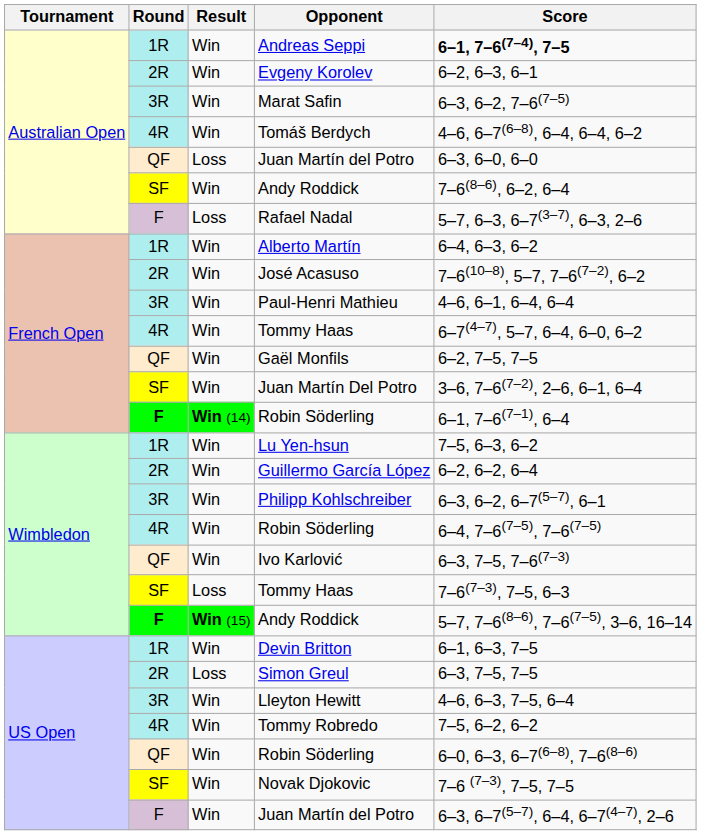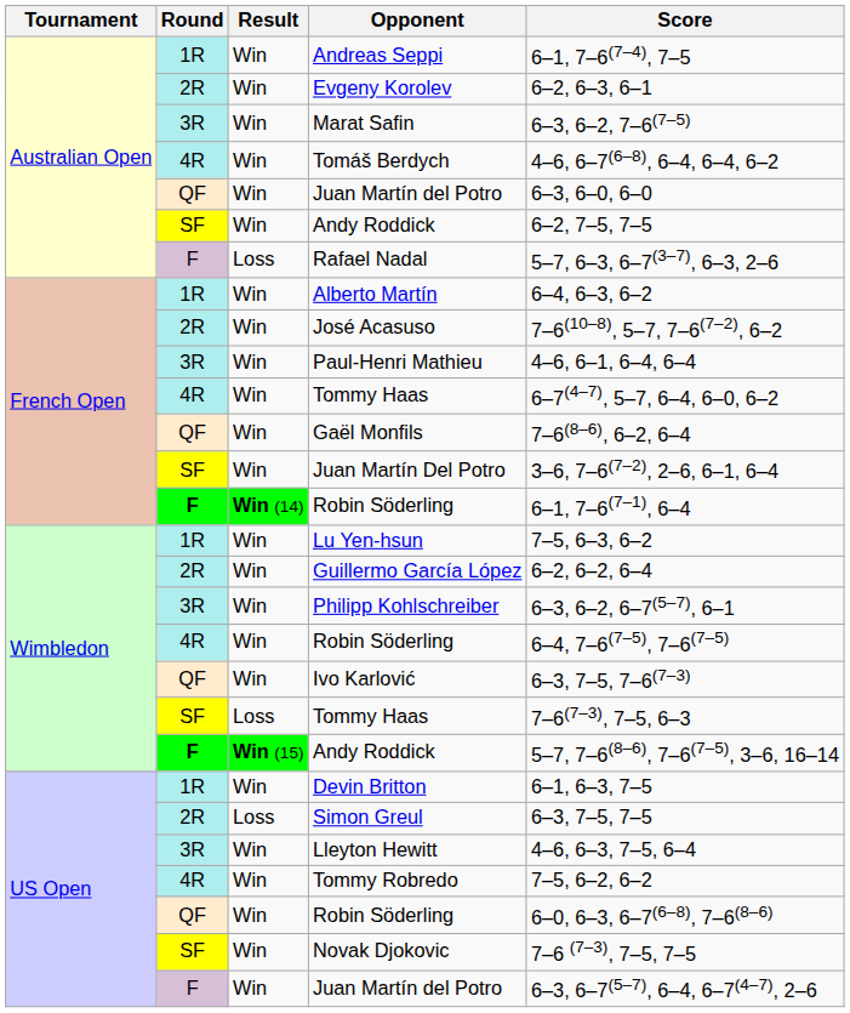Andreas Seppi | Score: bold -> normal
QF / Juan Martín del Potro | Result: Loss -> Win
SF / Andy Roddick | Score: 7–6(8–6), 6–2, 6–4 -> 6–2, 7–5, 7–5
Gaël Monfils | Score: 6–2, 7–5, 7–5 -> 7–6(8–6), 6–2, 6–4
